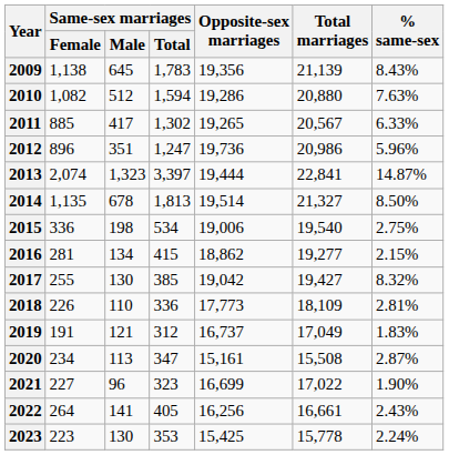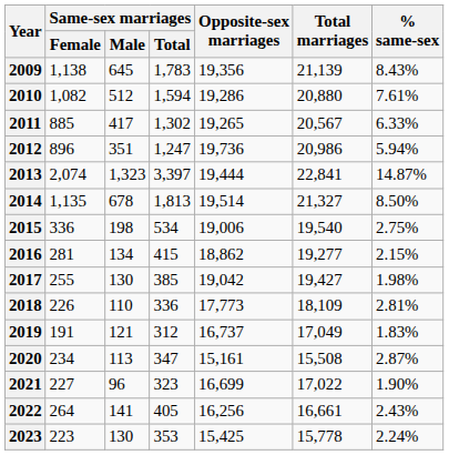2010 | % same-sex: 7.63% -> 7.61%
2012 | % same-sex: 5.96% -> 5.94%
2017 | % same-sex: 8.32% -> 1.98%
